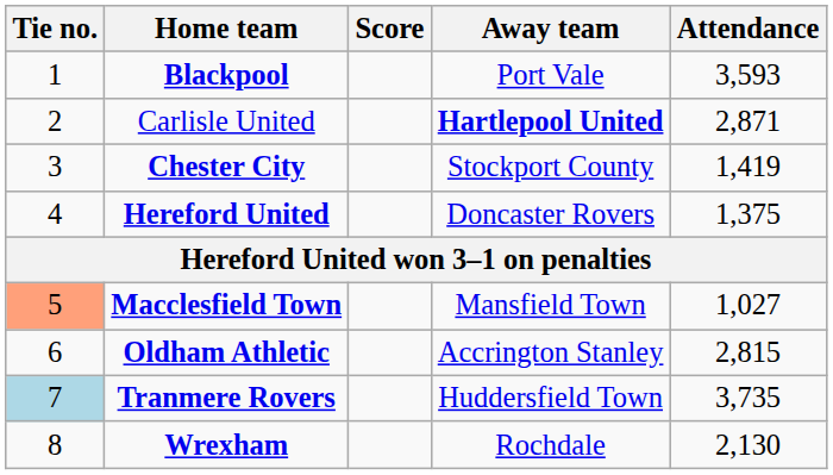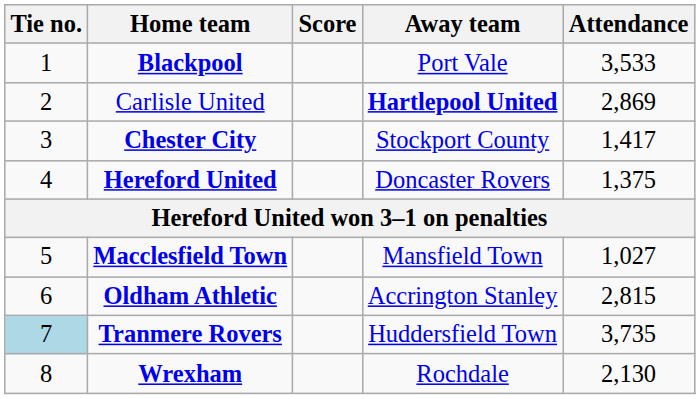Blackpool | Attendance: 3,593 -> 3,533
Carlisle United | Attendance: 2,871 -> 2,869
Chester City | Attendance: 1,419 -> 1,417
Macclesfield Town | Tie no.: lightsalmon background -> no background
